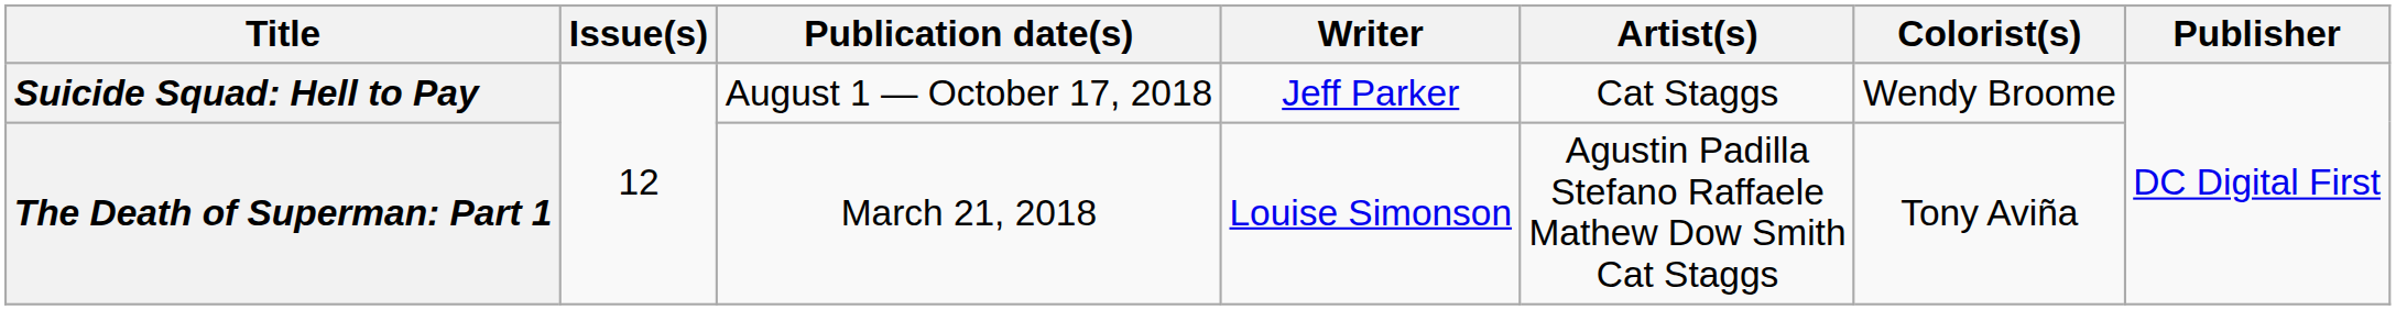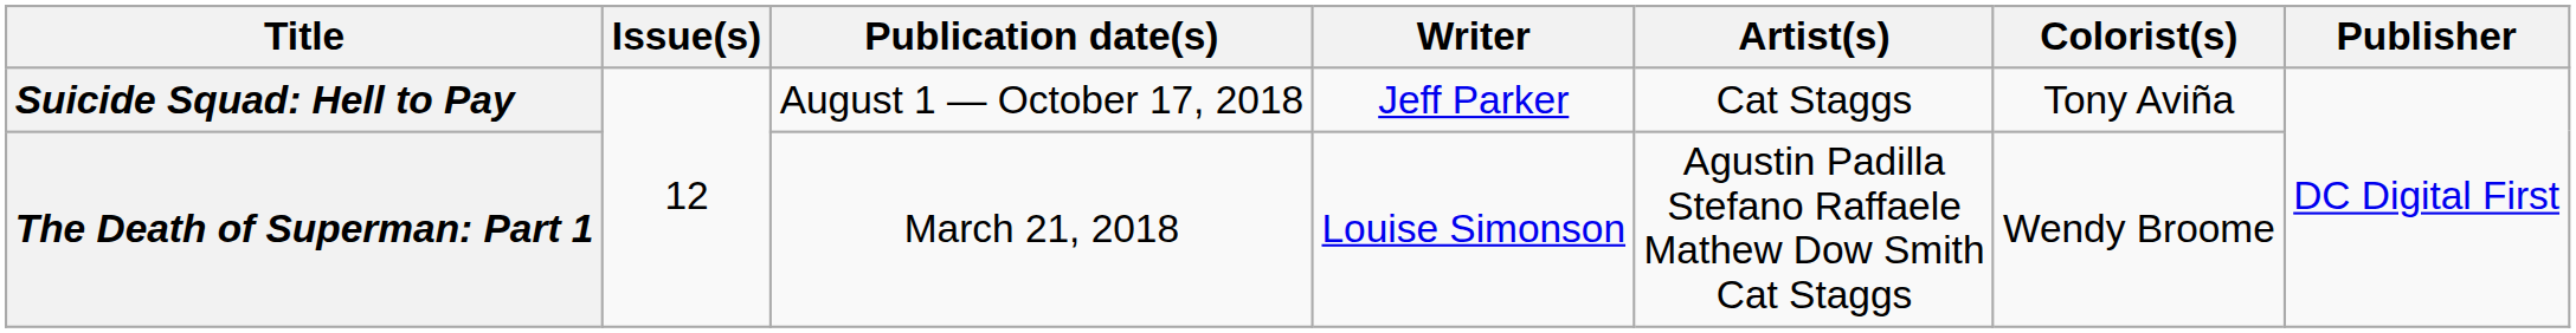Suicide Squad: Hell to Pay | Colorist(s): Wendy Broome -> Tony Aviña
The Death of Superman: Part 1 | Colorist(s): Tony Aviña -> Wendy Broome
